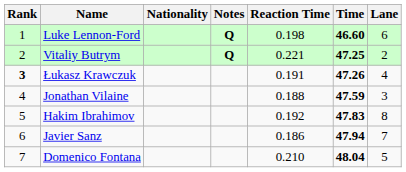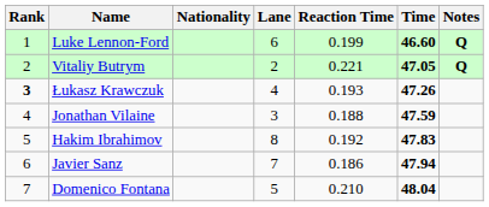columns swapped: Lane <-> Notes
Luke Lennon-Ford | Reaction Time: 0.198 -> 0.199
Vitaliy Butrym | Time: 47.25 -> 47.05
Łukasz Krawczuk | Reaction Time: 0.191 -> 0.193
